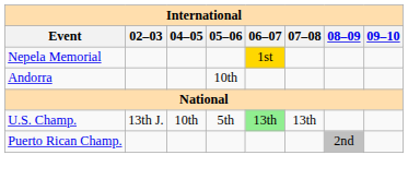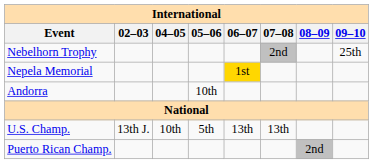+ row: Nebelhorn Trophy | 2nd | 25th
U.S. Champ. | 06–07: lightgreen background -> no background
